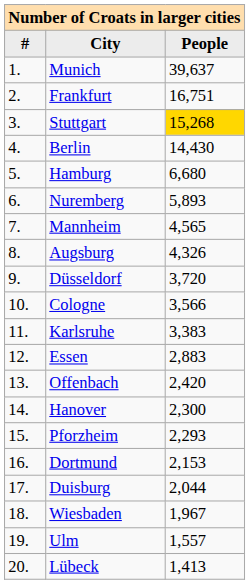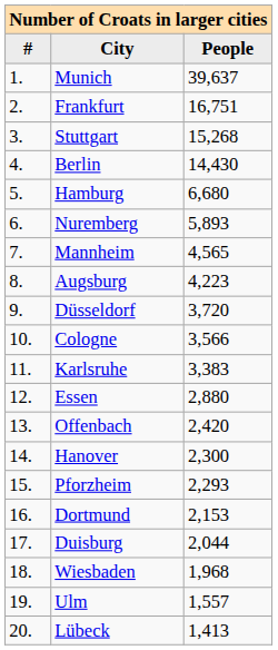Stuttgart | People: gold background -> no background
Augsburg | People: 4,326 -> 4,223
Essen | People: 2,883 -> 2,880
Wiesbaden | People: 1,967 -> 1,968
